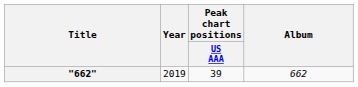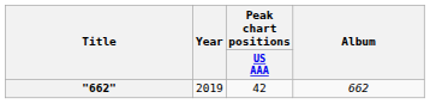"662" | Peak chart positions / US AAA: 39 -> 42
